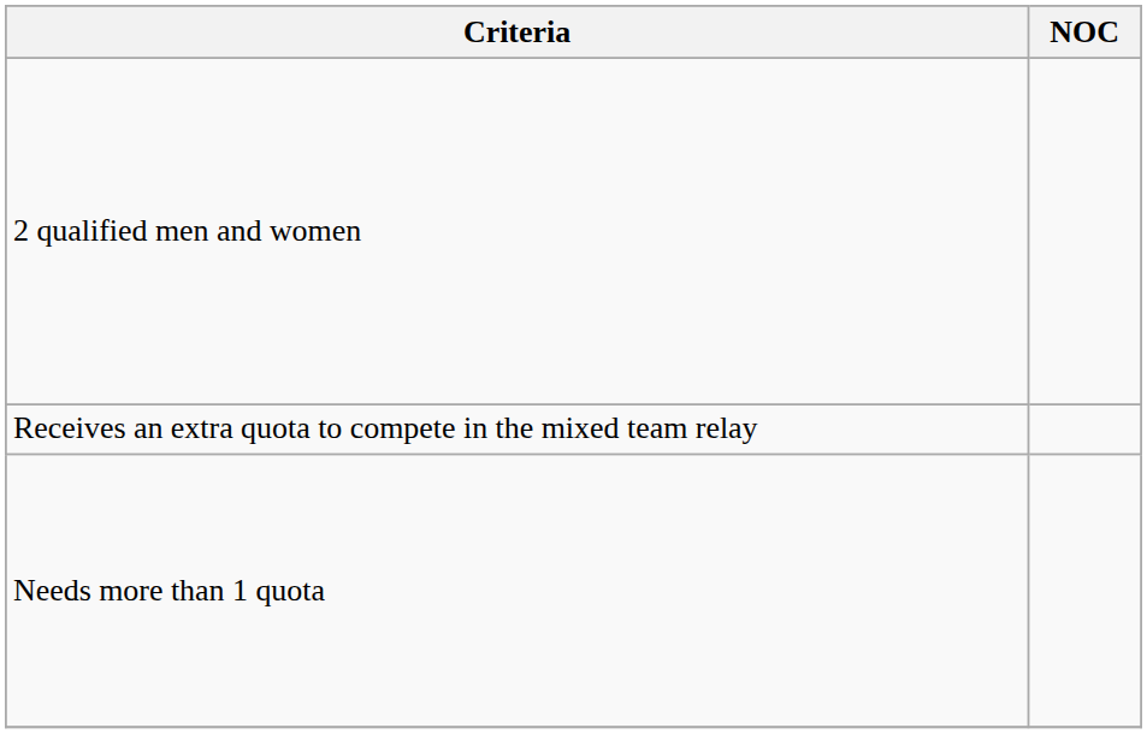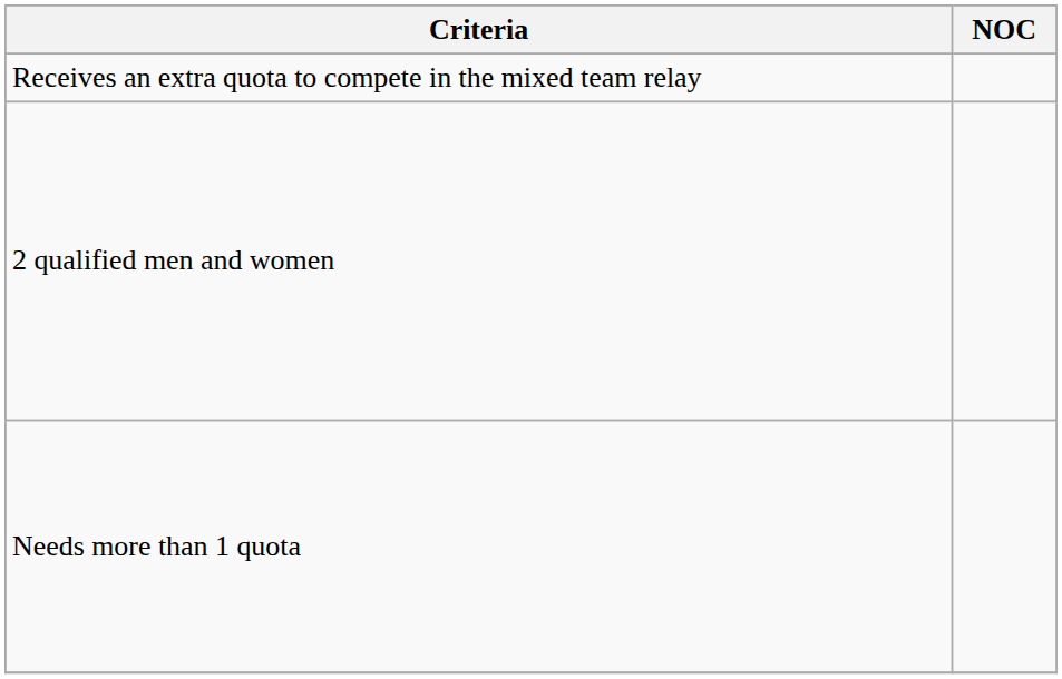rows swapped: 2 qualified men and women <-> Receives an extra quota to compete in the mixed team relay
